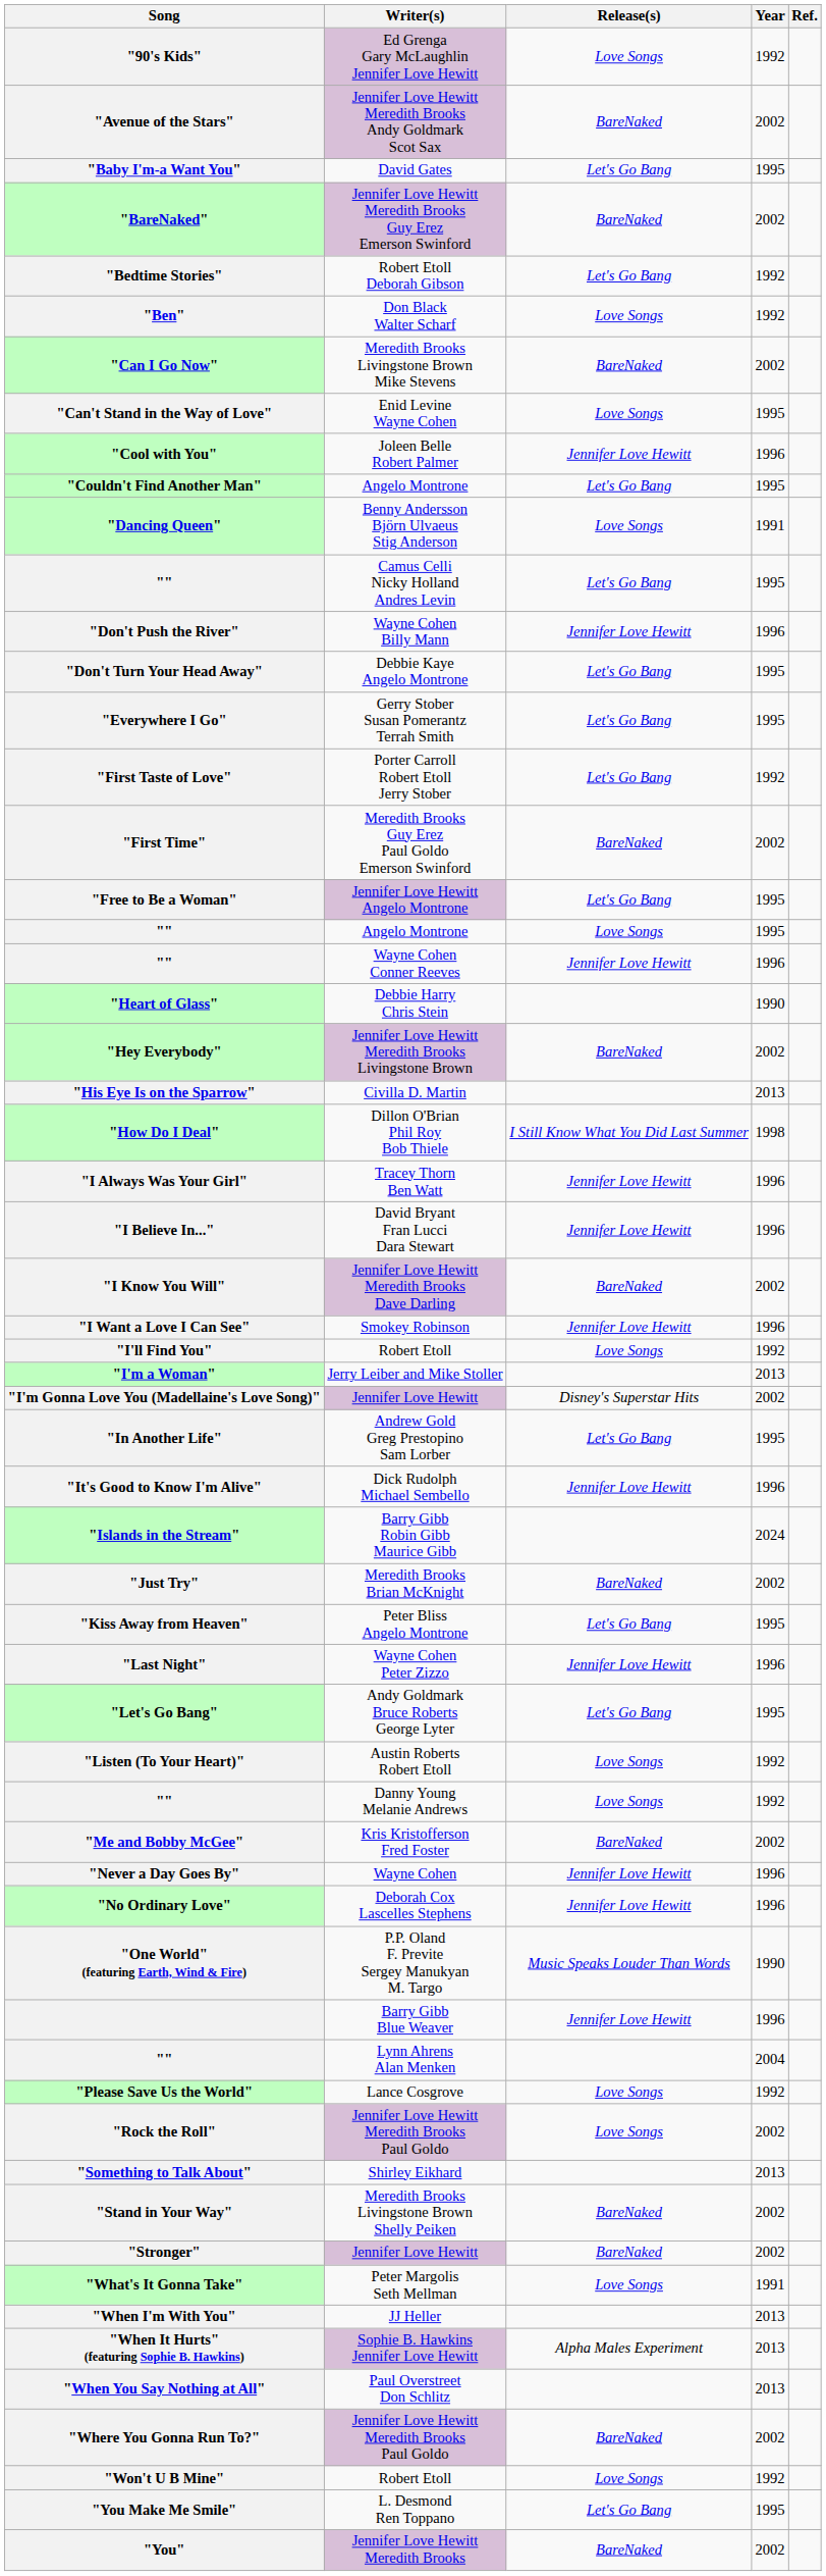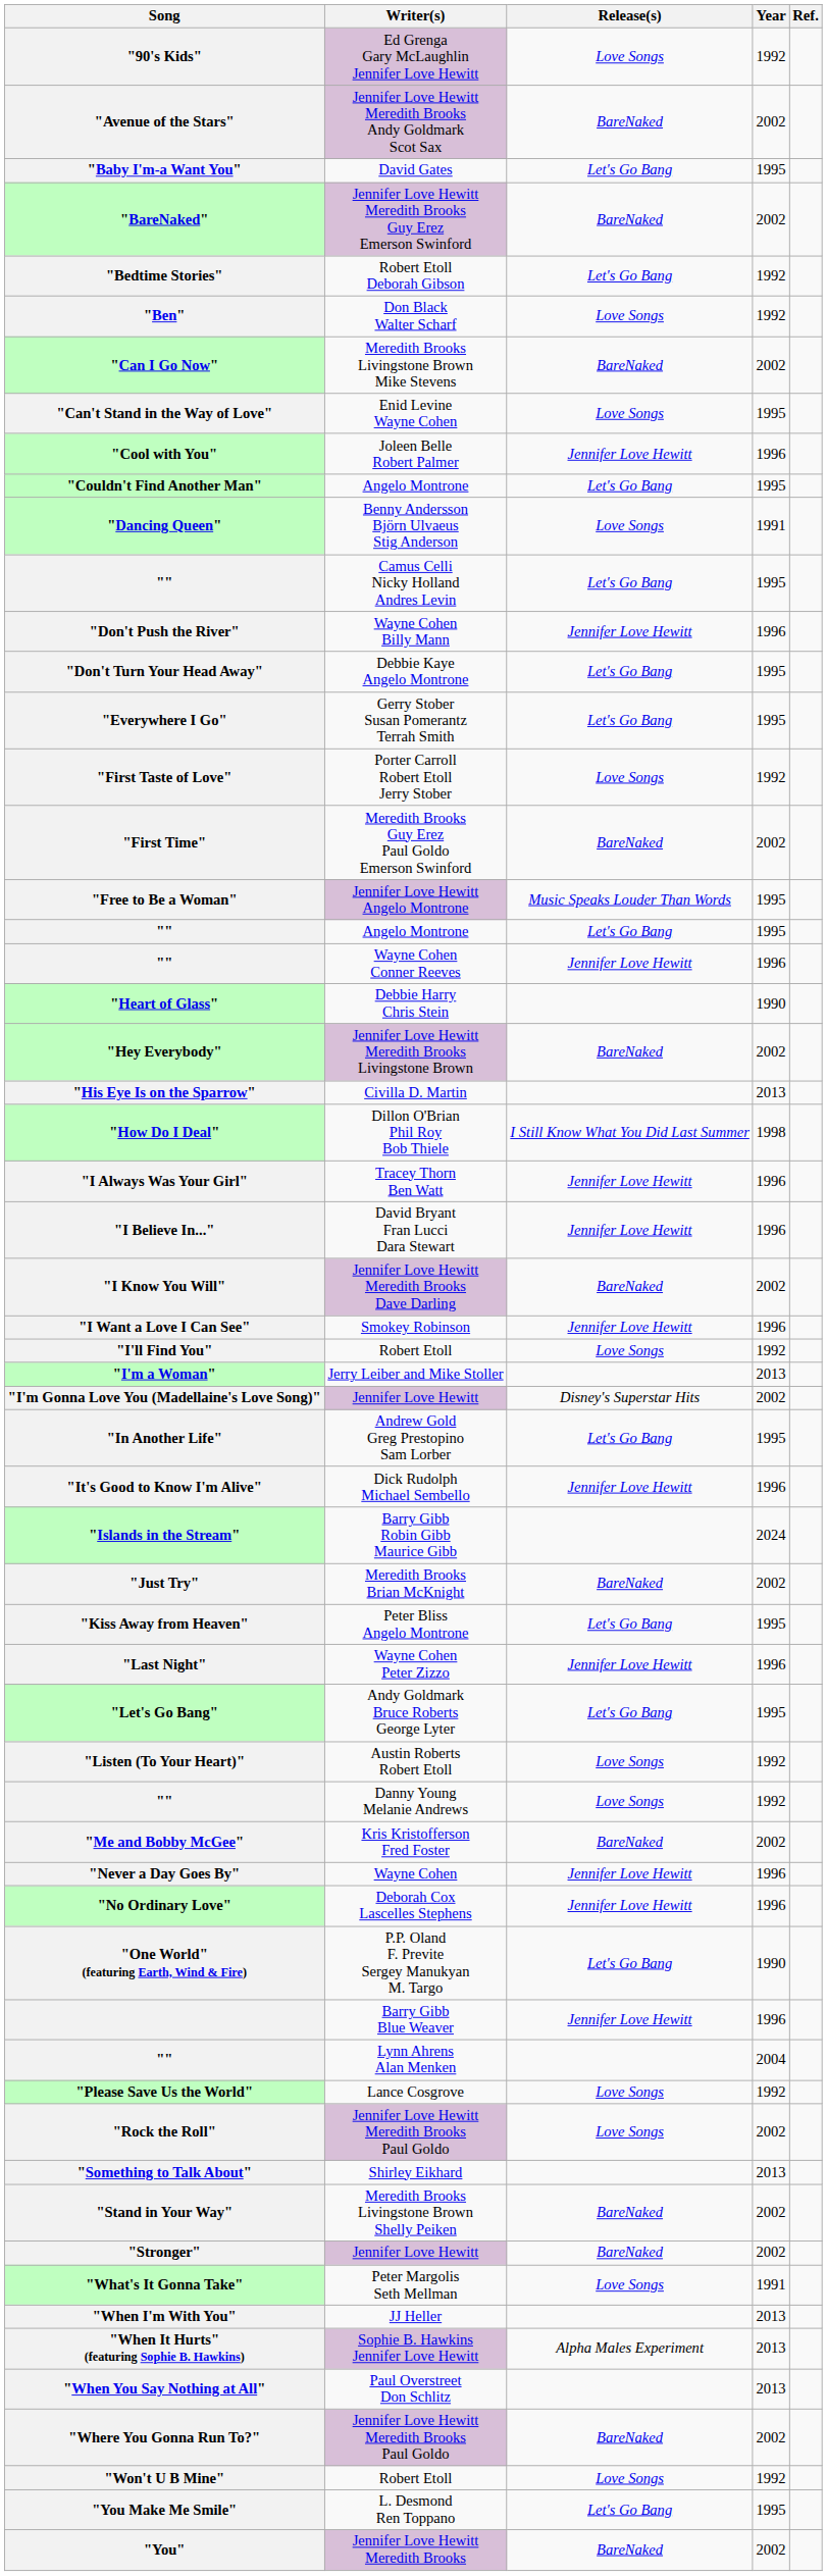"First Taste of Love" | Release(s): Let's Go Bang -> Love Songs
"Free to Be a Woman" | Release(s): Let's Go Bang -> Music Speaks Louder Than Words
"" / Angelo Montrone | Release(s): Love Songs -> Let's Go Bang
"One World" (featuring Earth, Wind & Fire) | Release(s): Music Speaks Louder Than Words -> Let's Go Bang
